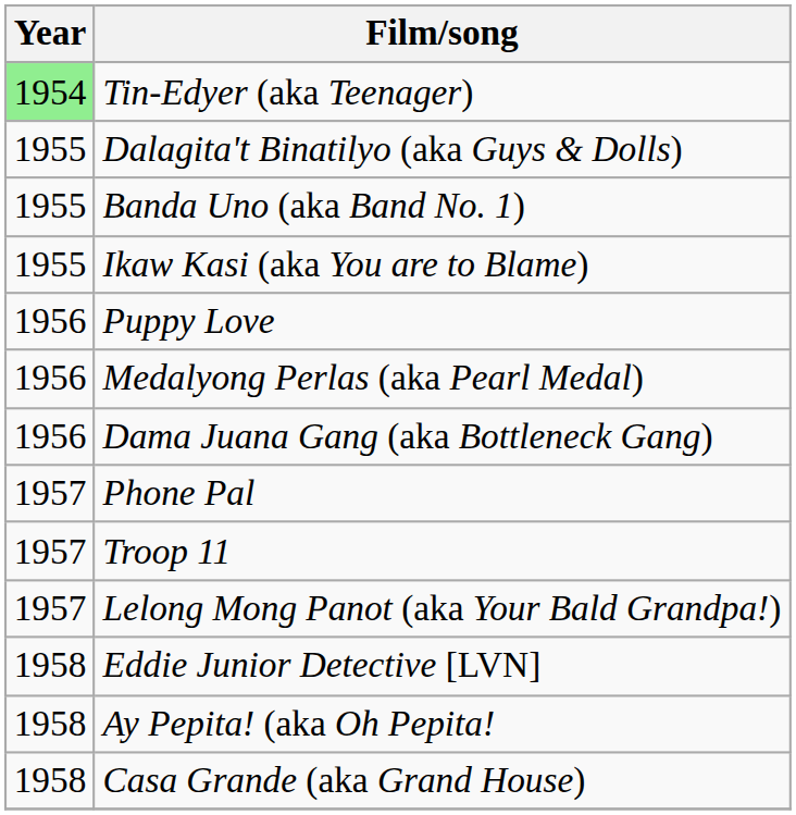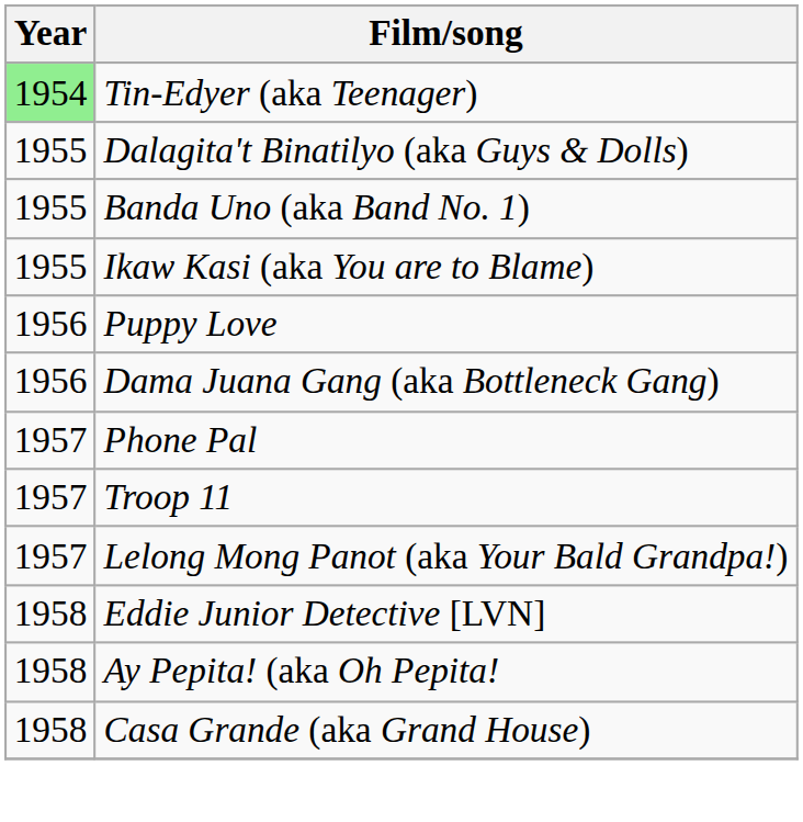- row: 1956 | Medalyong Perlas (aka Pearl Medal)
